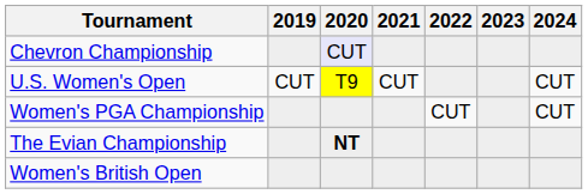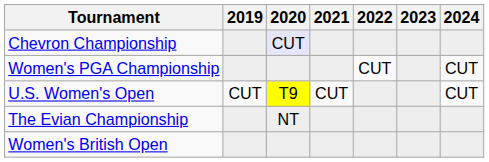rows swapped: U.S. Women's Open <-> Women's PGA Championship
The Evian Championship | 2020: bold -> normal
